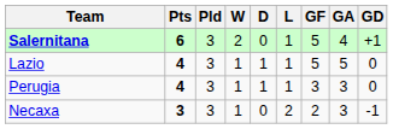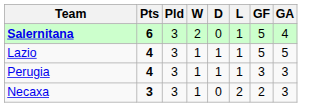- column: GD | +1 | 0 | 0 | -1
